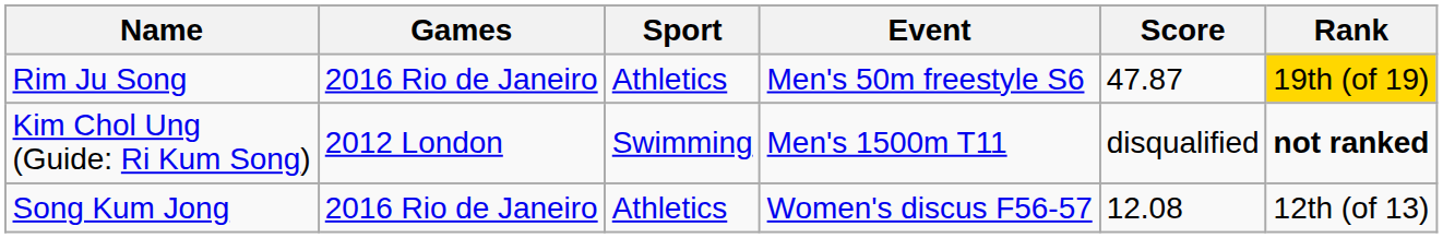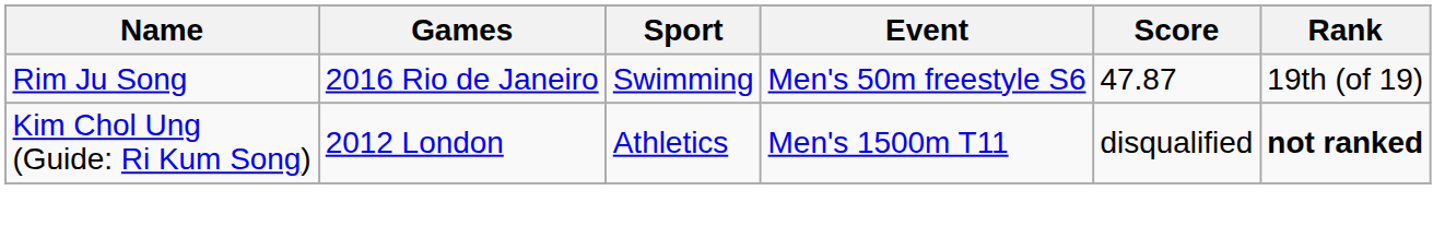Rim Ju Song | Sport: Athletics -> Swimming
Rim Ju Song | Rank: gold background -> no background
Kim Chol Ung (Guide: Ri Kum Song) | Sport: Swimming -> Athletics
- row: Song Kum Jong | 2016 Rio de Janeiro | Athletics | Women's discus F56-57 | 12.08 | 12th (of 13)
